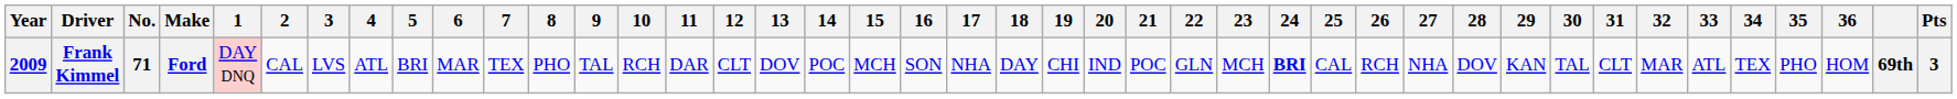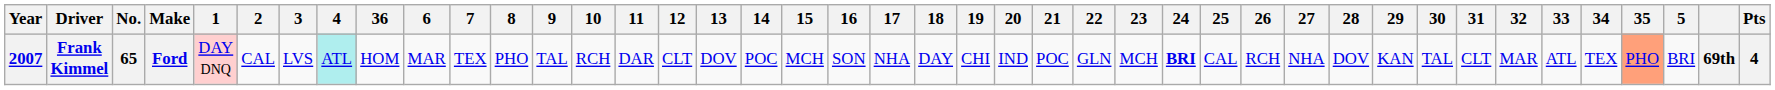columns swapped: 5 <-> 36
Frank Kimmel | Year: 2009 -> 2007
Frank Kimmel | No.: 71 -> 65
Frank Kimmel | 4: no background -> paleturquoise background
Frank Kimmel | 35: no background -> lightsalmon background
Frank Kimmel | Pts: 3 -> 4
